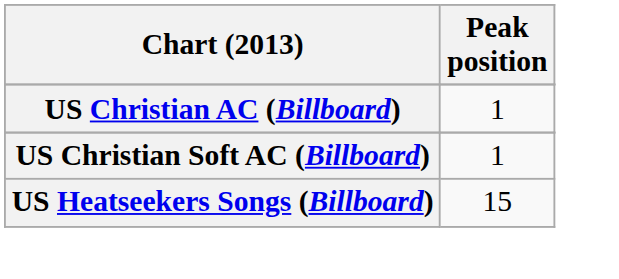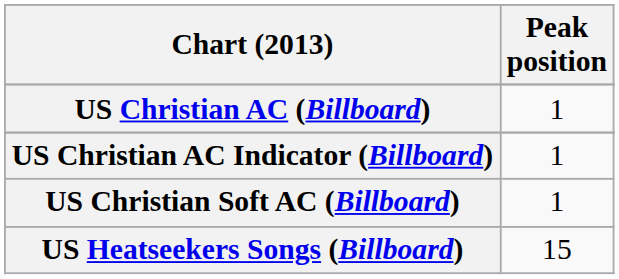+ row: US Christian AC Indicator (Billboard) | 1
